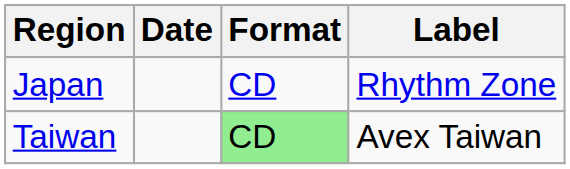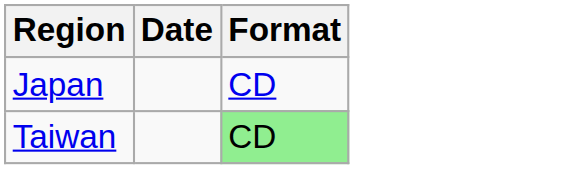- column: Label | Rhythm Zone | Avex Taiwan
